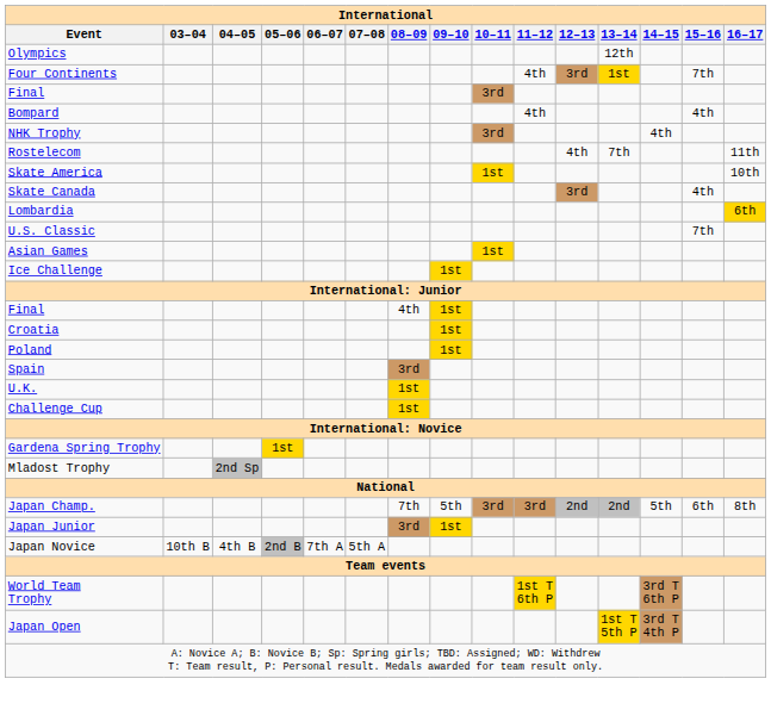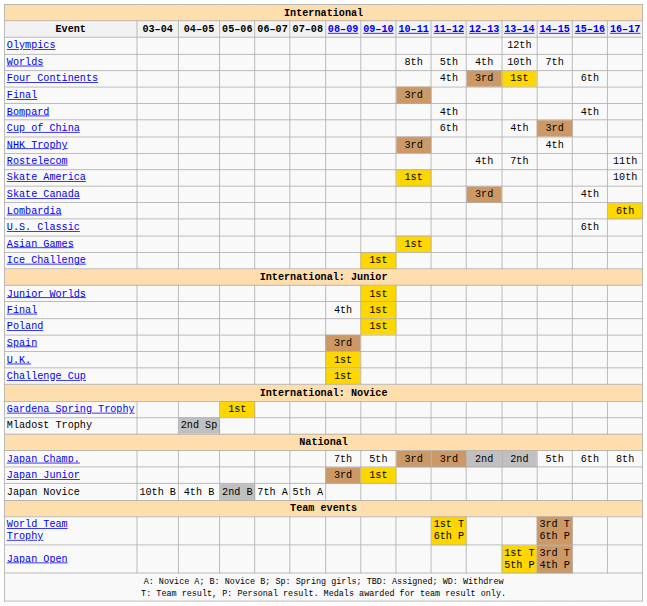+ row: Worlds | 8th | 5th | 4th | 10th | 7th
Four Continents | 15–16: 7th -> 6th
+ row: Cup of China | 6th | 4th | 3rd
U.S. Classic | 15–16: 7th -> 6th
+ row: Junior Worlds | 1st
- row: Croatia | 1st
